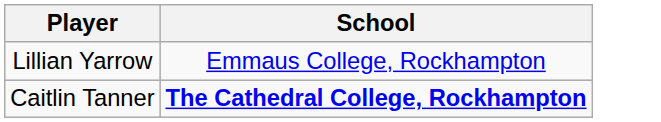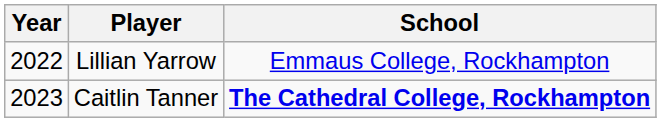+ column: Year | 2022 | 2023
